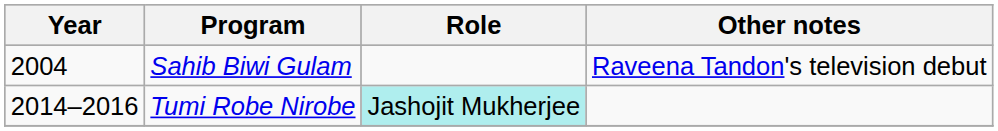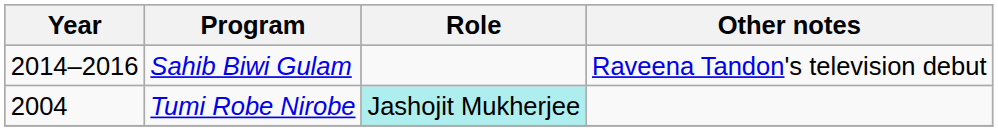Sahib Biwi Gulam | Year: 2004 -> 2014–2016
Tumi Robe Nirobe | Year: 2014–2016 -> 2004
